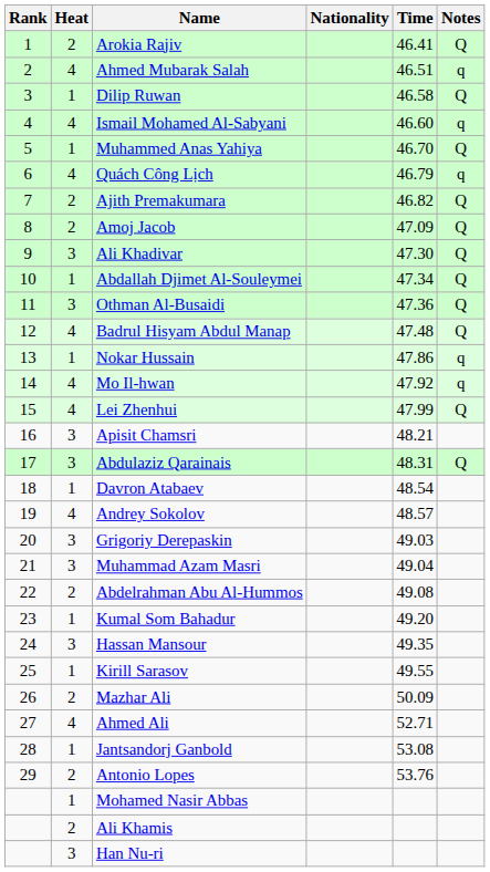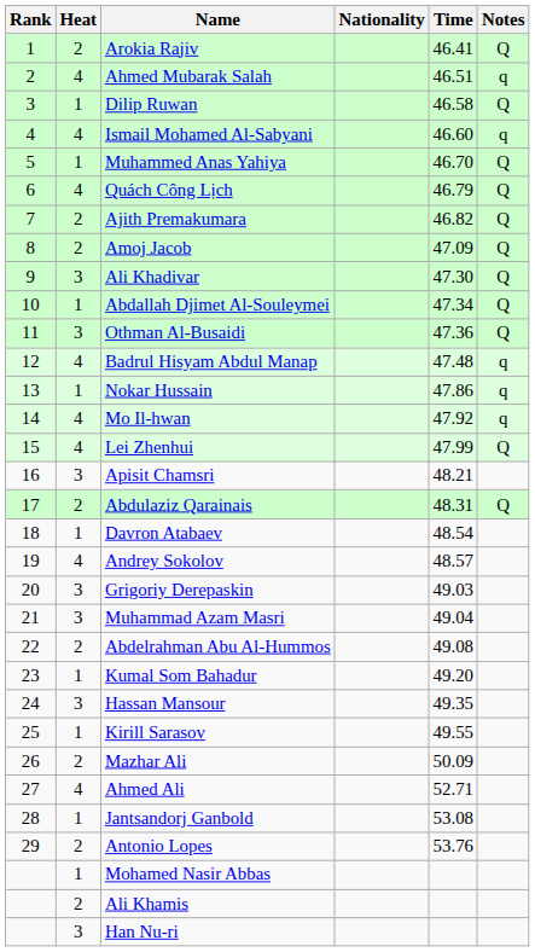Quách Công Lịch | Notes: q -> Q
Badrul Hisyam Abdul Manap | Notes: Q -> q
Abdulaziz Qarainais | Heat: 3 -> 2
